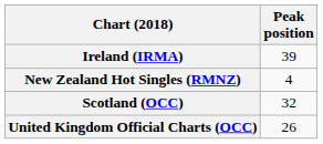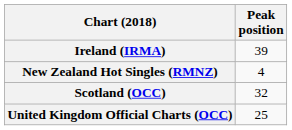United Kingdom Official Charts (OCC) | Peak position: 26 -> 25
